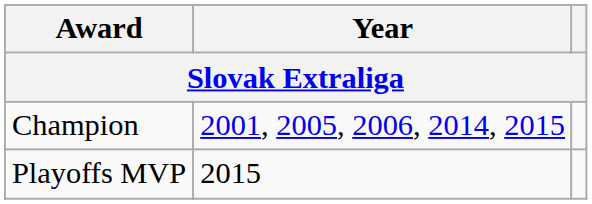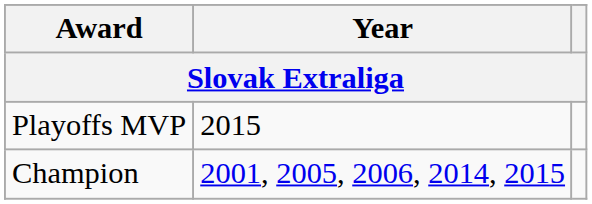rows swapped: Champion <-> Playoffs MVP
